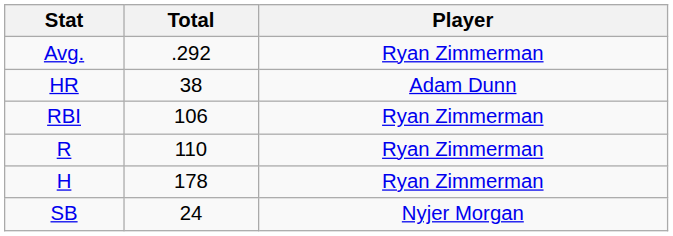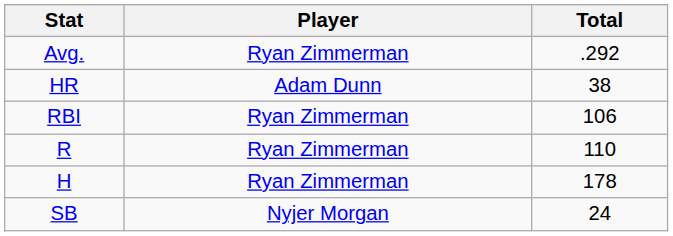columns swapped: Player <-> Total
